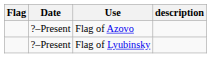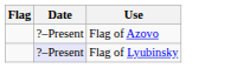- column: description
Flag of Lyubinsky | Date: no background -> lavender background
